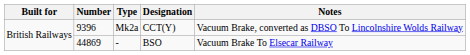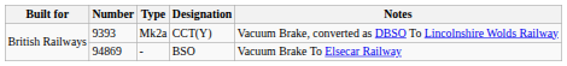Mk2a | Number: 9396 -> 9393
- | Number: 44869 -> 94869
